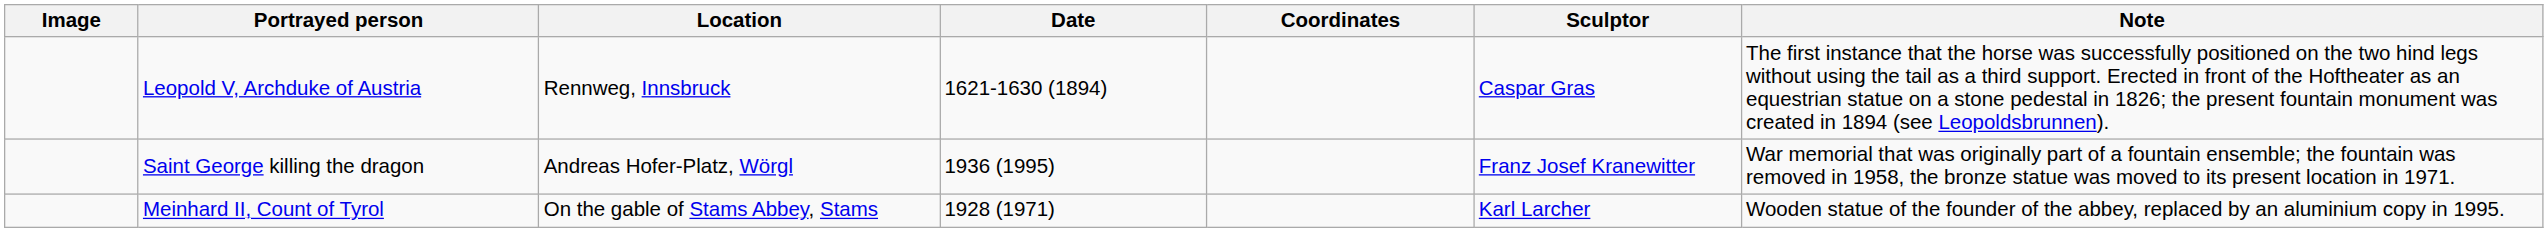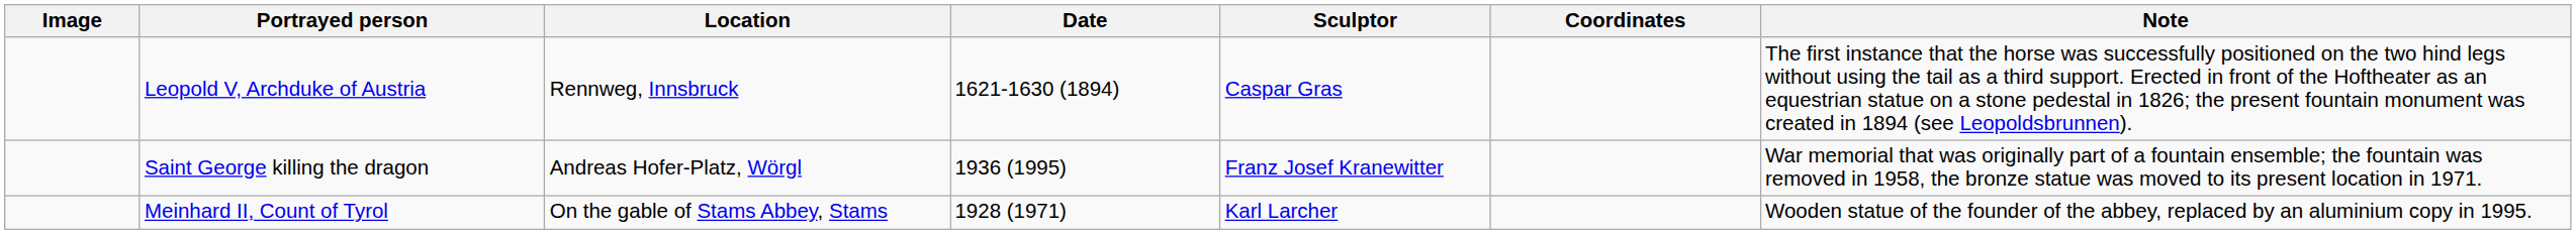columns swapped: Sculptor <-> Coordinates
